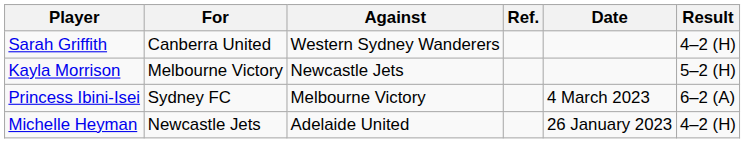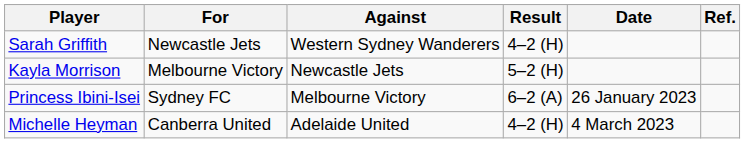columns swapped: Result <-> Ref.
Sarah Griffith | For: Canberra United -> Newcastle Jets
Princess Ibini-Isei | Date: 4 March 2023 -> 26 January 2023
Michelle Heyman | For: Newcastle Jets -> Canberra United
Michelle Heyman | Date: 26 January 2023 -> 4 March 2023
